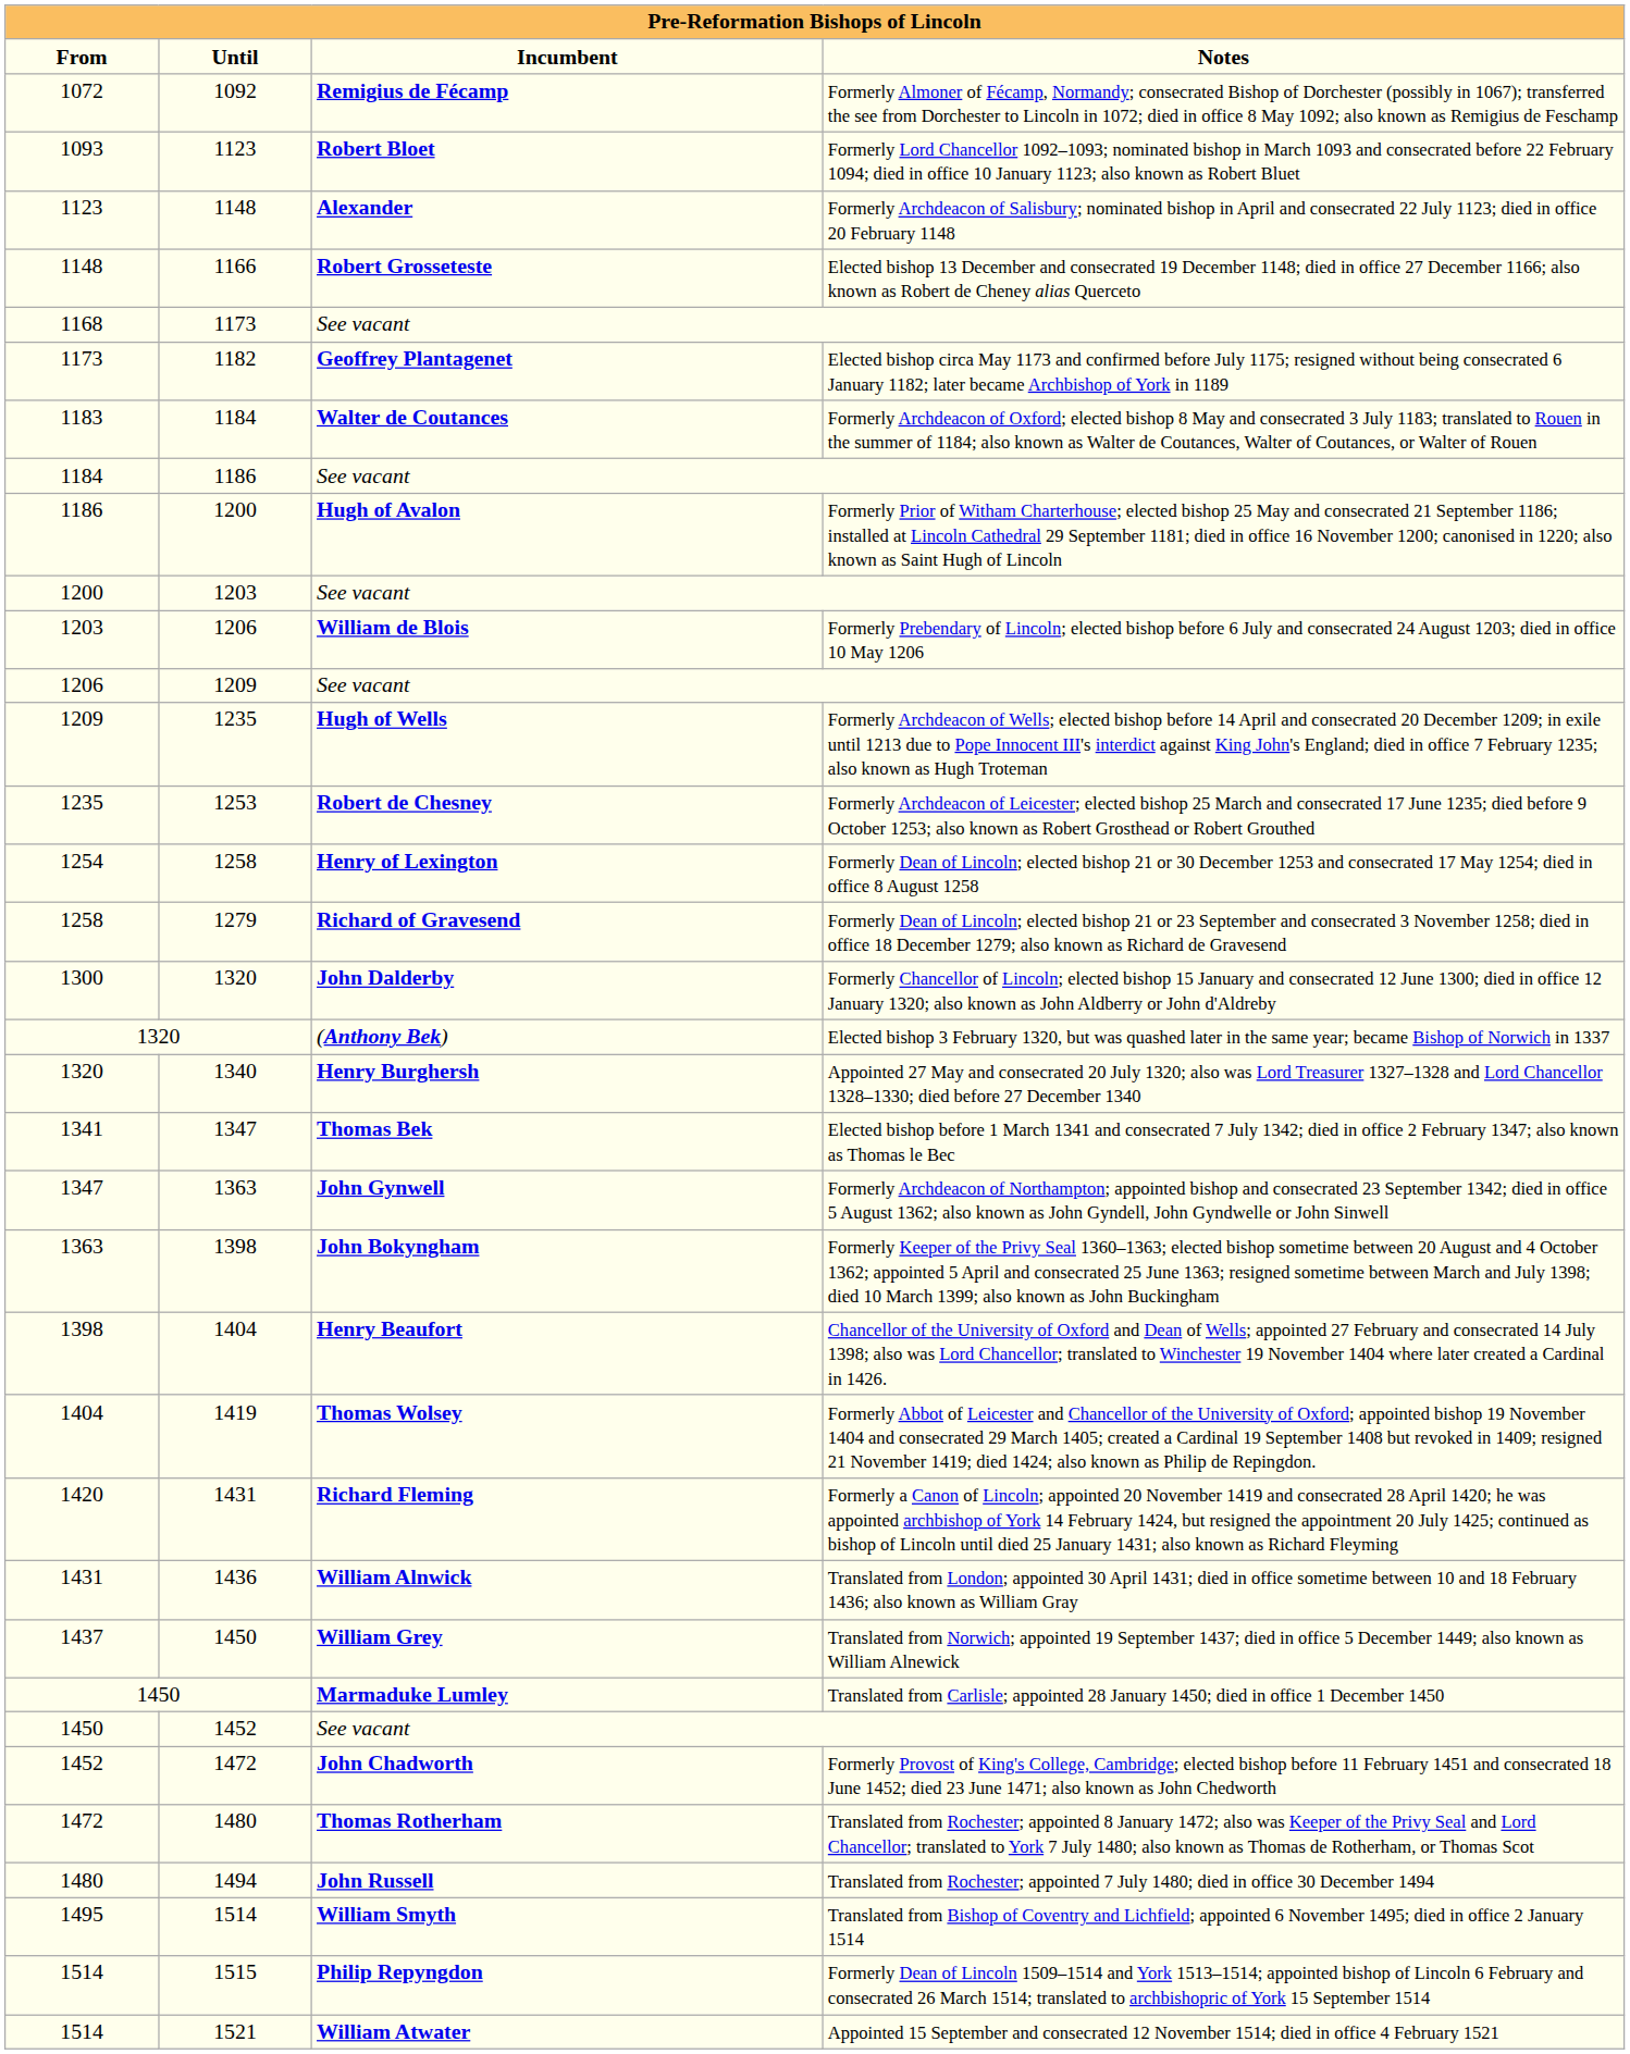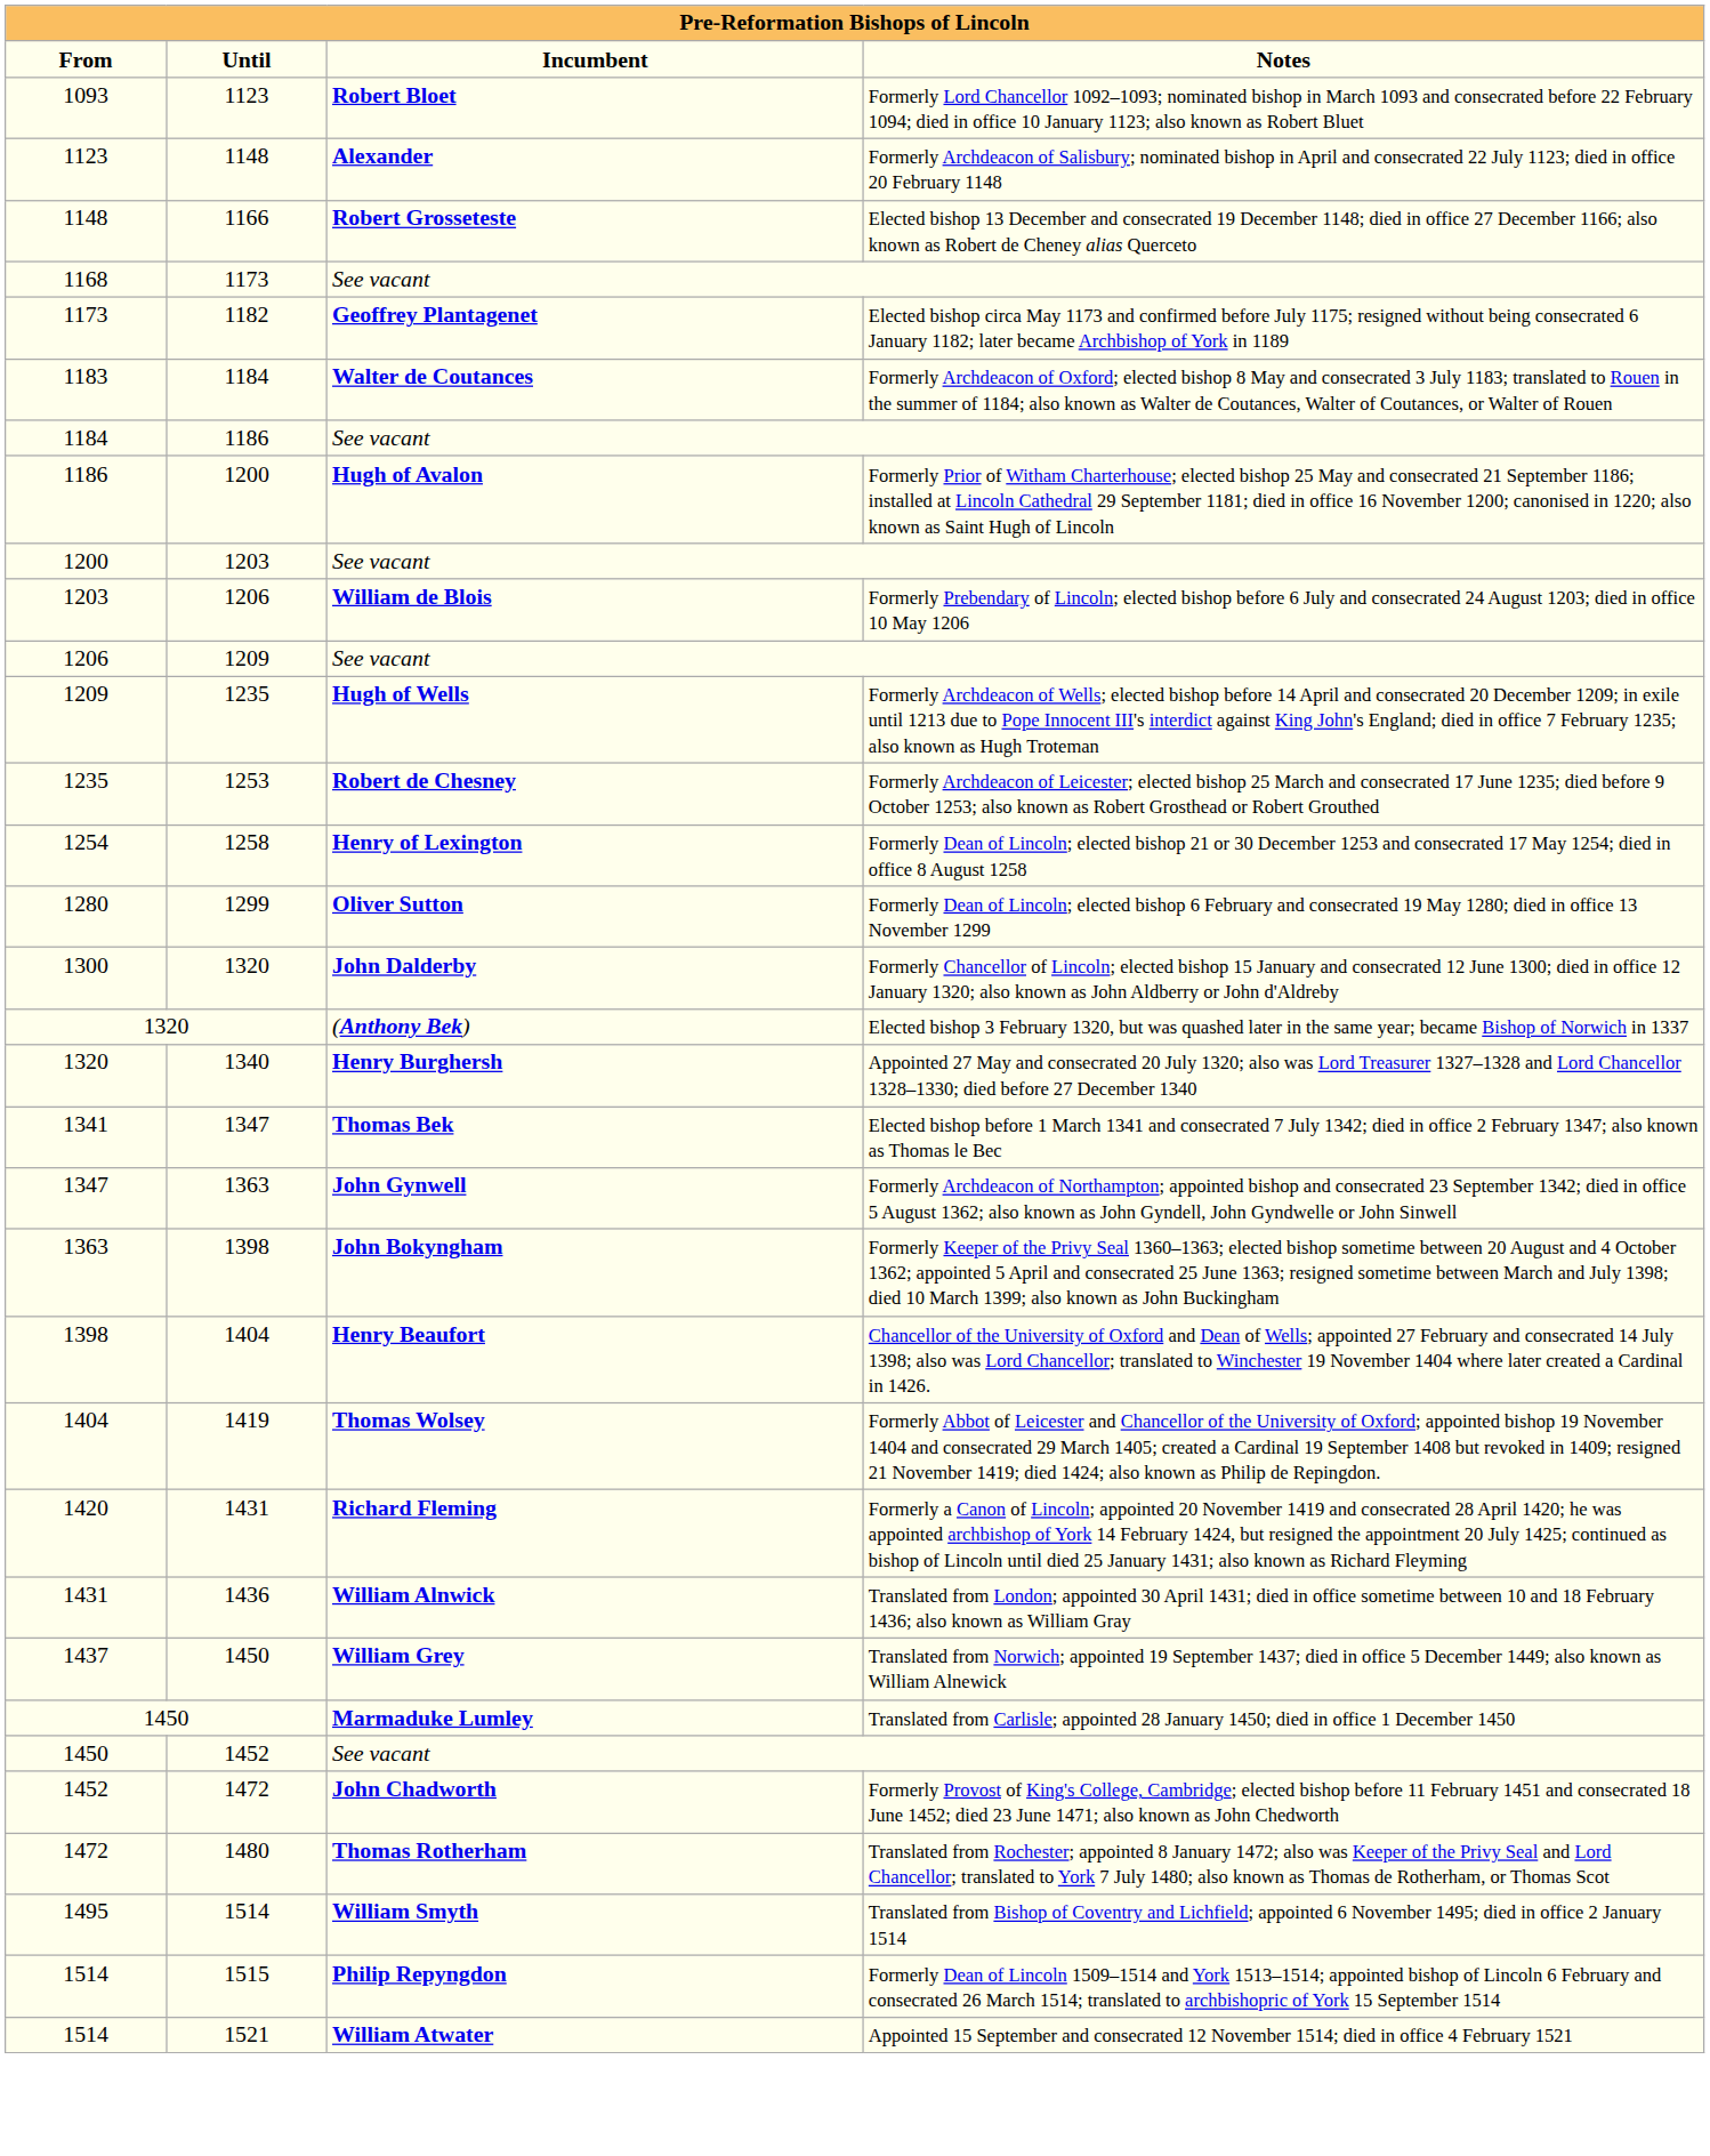- row: 1072 | 1092 | Remigius de Fécamp | Formerly Almoner of Fécamp, Normandy; consecrated Bishop of Dorchester (possibly in 1067); transferred the see from Dorchester to Lincoln in 1072; died in office 8 May 1092; also known as Remigius de Feschamp
- row: 1258 | 1279 | Richard of Gravesend | Formerly Dean of Lincoln; elected bishop 21 or 23 September and consecrated 3 November 1258; died in office 18 December 1279; also known as Richard de Gravesend
+ row: 1280 | 1299 | Oliver Sutton | Formerly Dean of Lincoln; elected bishop 6 February and consecrated 19 May 1280; died in office 13 November 1299
- row: 1480 | 1494 | John Russell | Translated from Rochester; appointed 7 July 1480; died in office 30 December 1494
